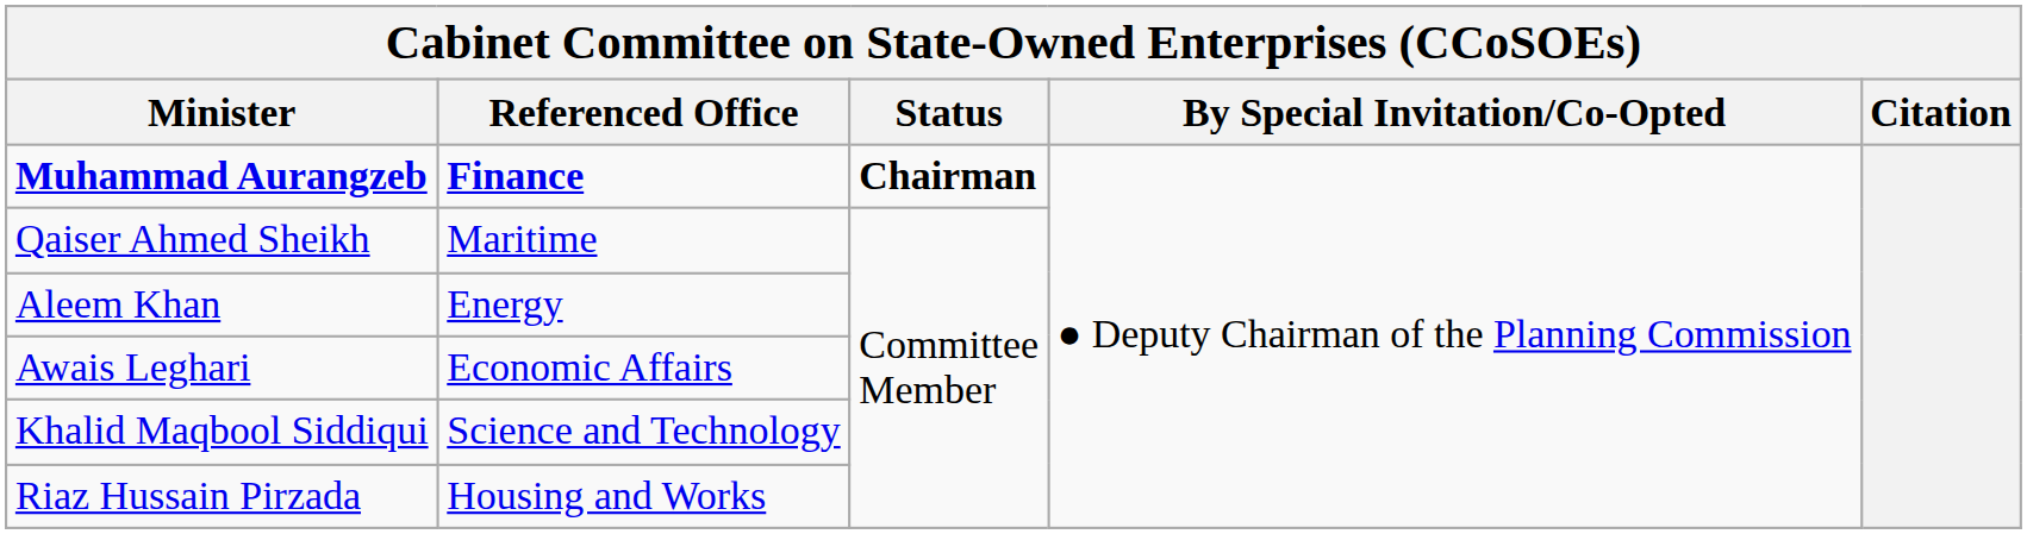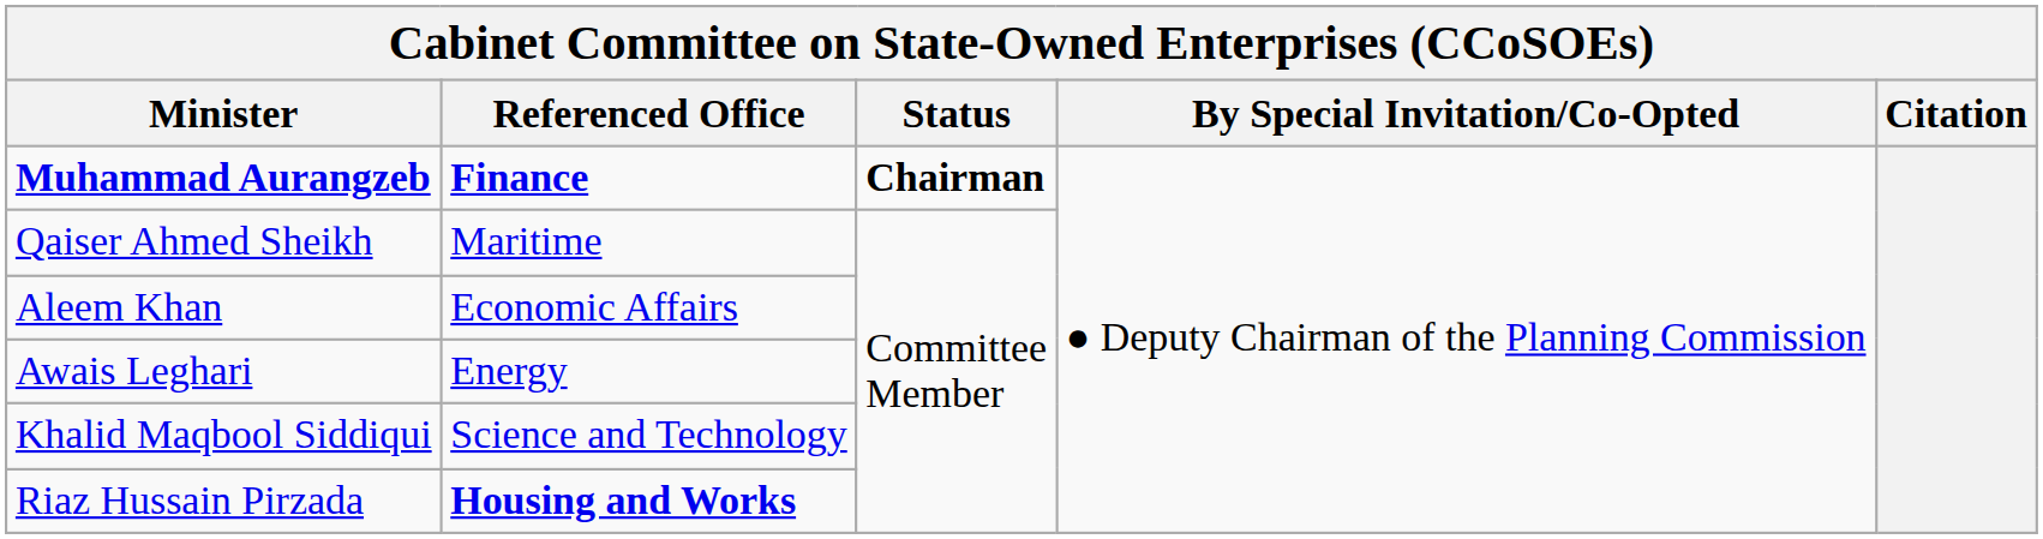Aleem Khan | Referenced Office: Energy -> Economic Affairs
Awais Leghari | Referenced Office: Economic Affairs -> Energy
Riaz Hussain Pirzada | Referenced Office: normal -> bold
